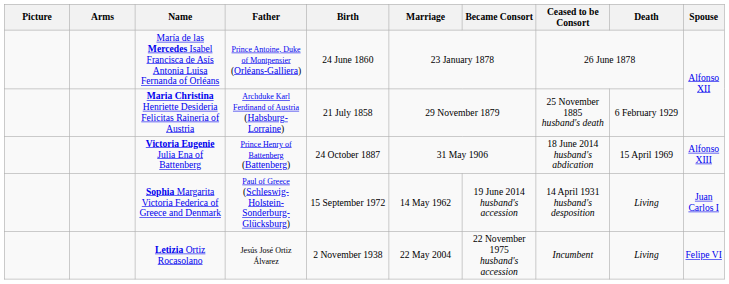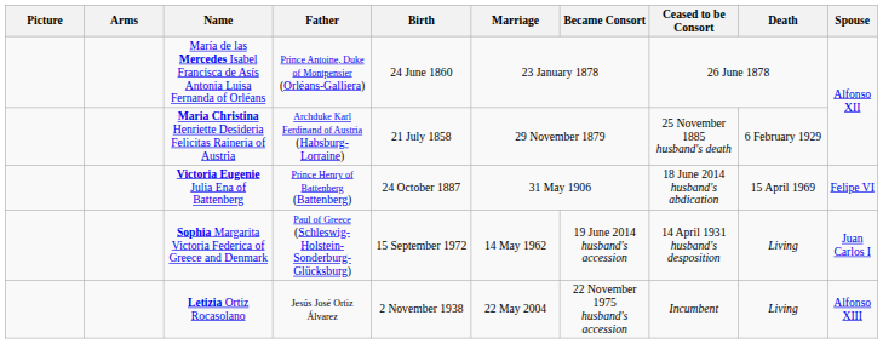Victoria Eugenie Julia Ena of Battenberg | Spouse: Alfonso XIII -> Felipe VI
Letizia Ortiz Rocasolano | Spouse: Felipe VI -> Alfonso XIII
